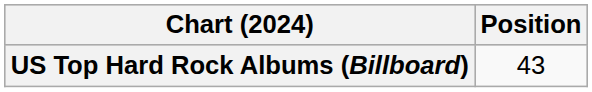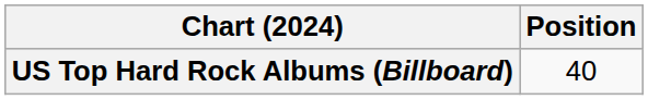US Top Hard Rock Albums (Billboard) | Position: 43 -> 40
